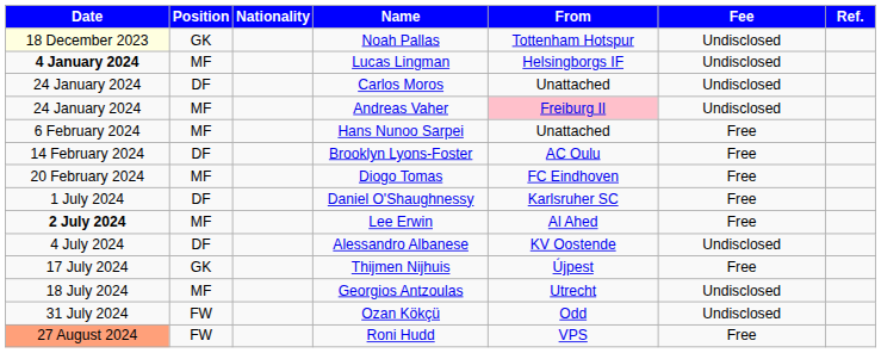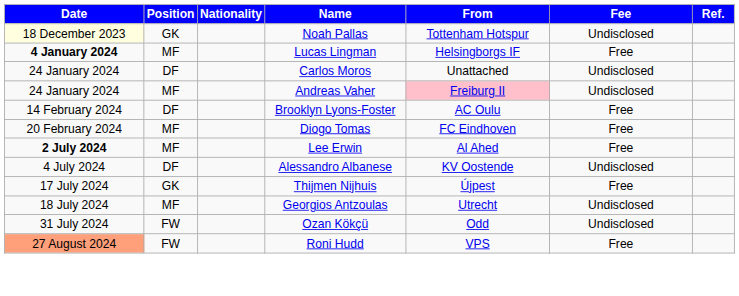Lucas Lingman | Fee: Undisclosed -> Free
- row: 6 February 2024 | MF | Hans Nunoo Sarpei | Unattached | Free
- row: 1 July 2024 | DF | Daniel O'Shaughnessy | Karlsruher SC | Free
